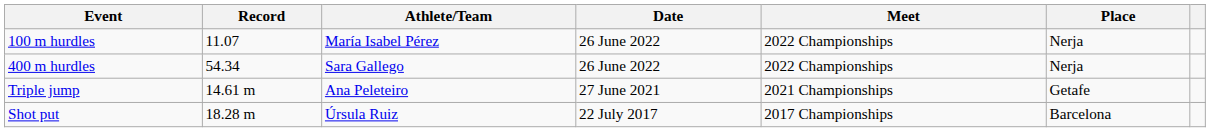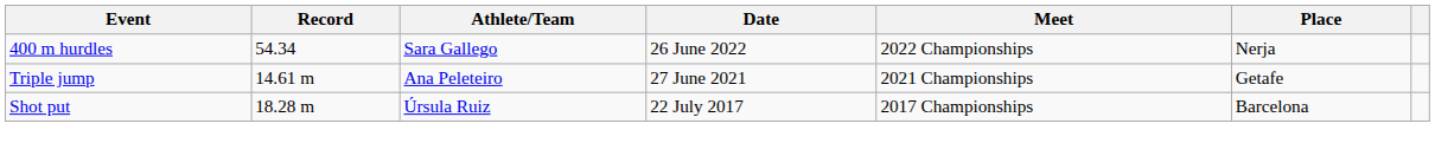- row: 100 m hurdles | 11.07 | María Isabel Pérez | 26 June 2022 | 2022 Championships | Nerja
